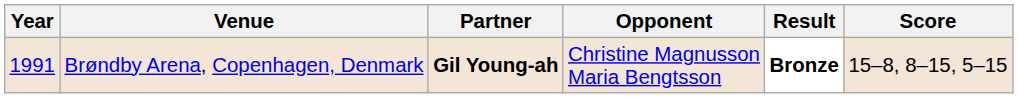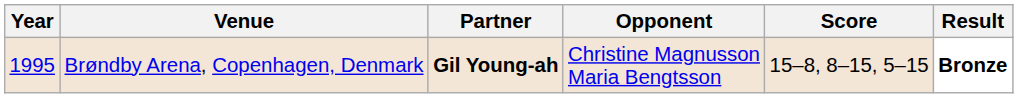columns swapped: Score <-> Result
Brøndby Arena, Copenhagen, Denmark | Year: 1991 -> 1995
